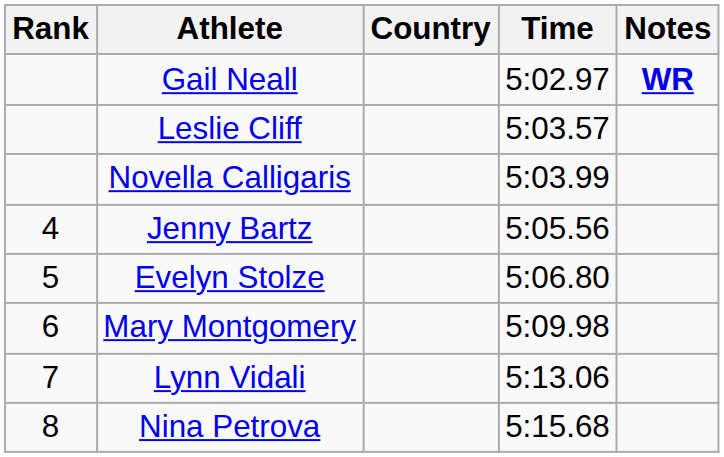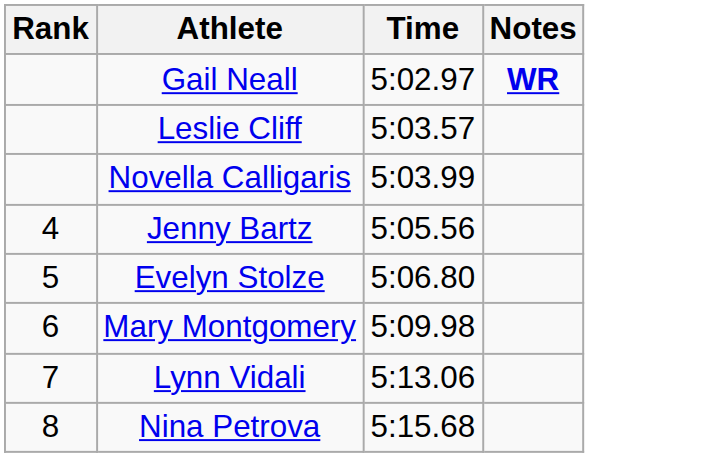- column: Country
